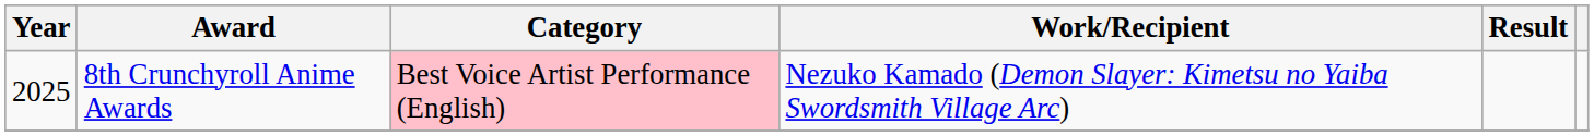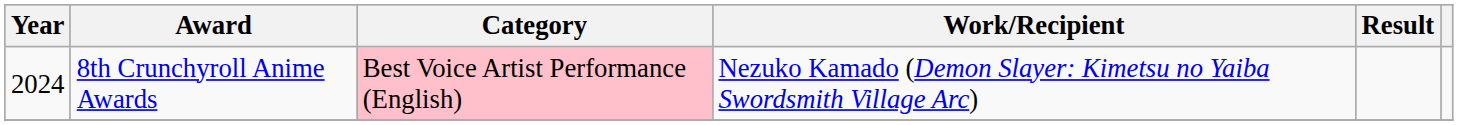8th Crunchyroll Anime Awards | Year: 2025 -> 2024
